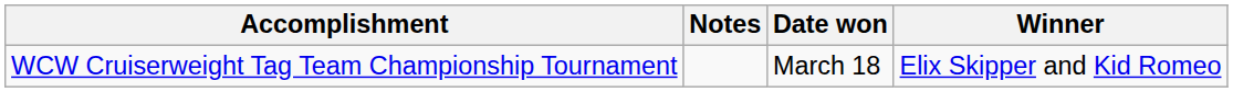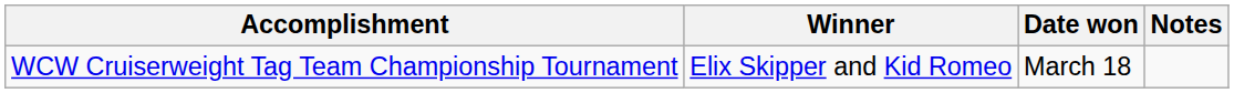columns swapped: Winner <-> Notes
